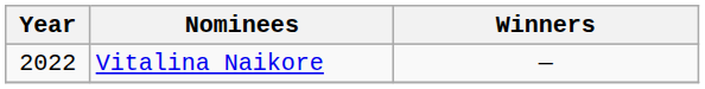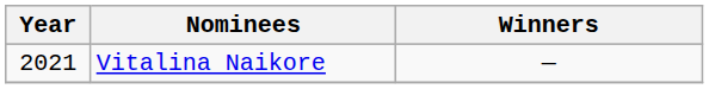Vitalina Naikore | Year: 2022 -> 2021
